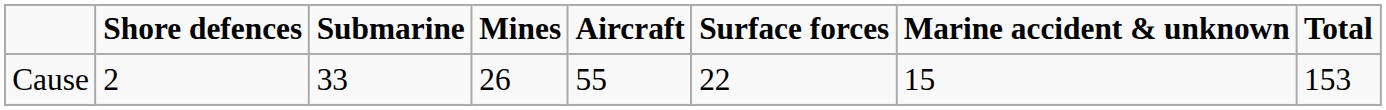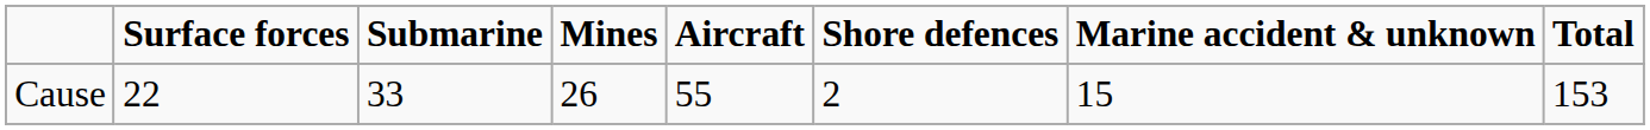columns swapped: Surface forces <-> Shore defences
